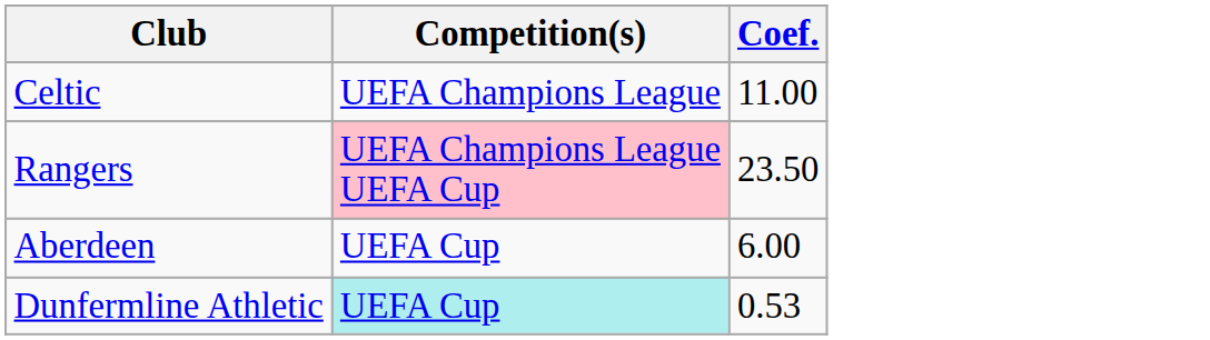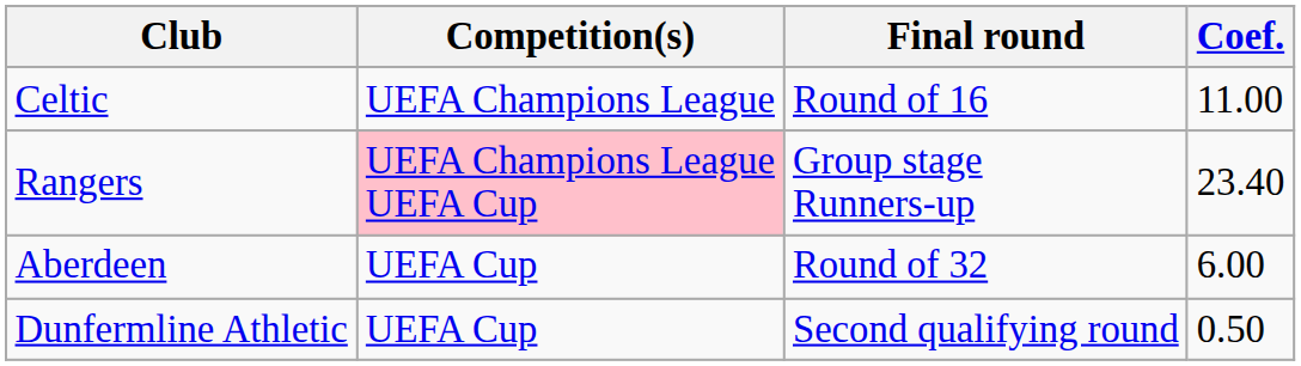+ column: Final round | Round of 16 | Group stage Runners-up | Round of 32 | Second qualifying round
Rangers | Coef.: 23.50 -> 23.40
Dunfermline Athletic | Competition(s): paleturquoise background -> no background
Dunfermline Athletic | Coef.: 0.53 -> 0.50
